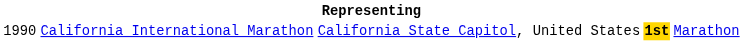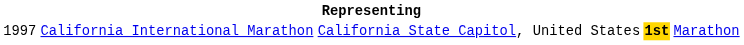California International Marathon | column 1: 1990 -> 1997
